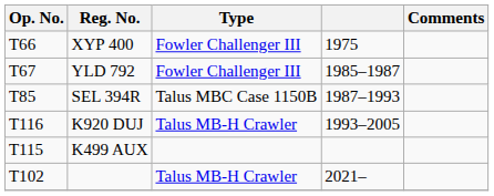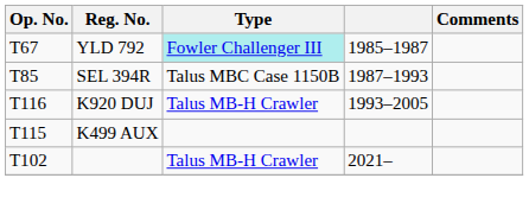- row: T66 | XYP 400 | Fowler Challenger III | 1975
YLD 792 | Type: no background -> paleturquoise background
